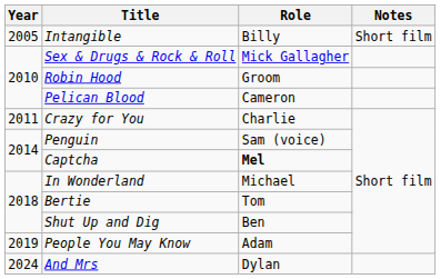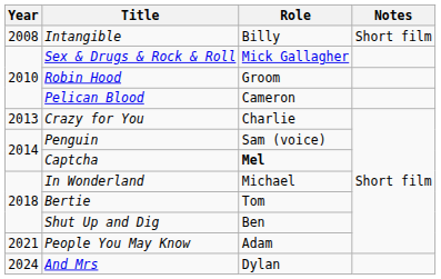Intangible | Year: 2005 -> 2008
Crazy for You | Year: 2011 -> 2013
People You May Know | Year: 2019 -> 2021
